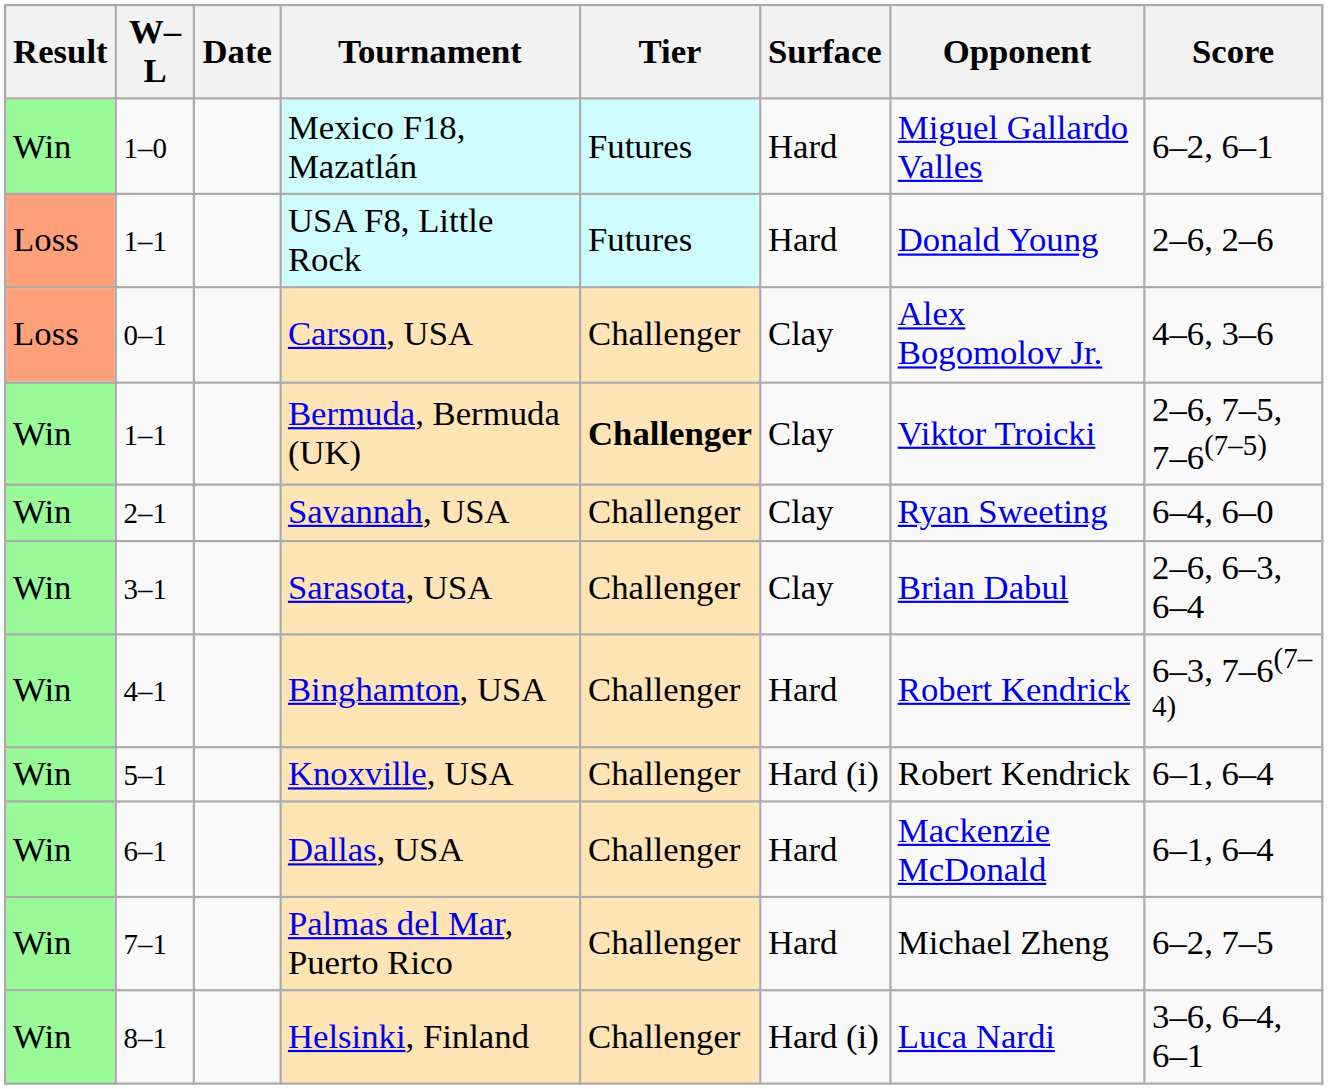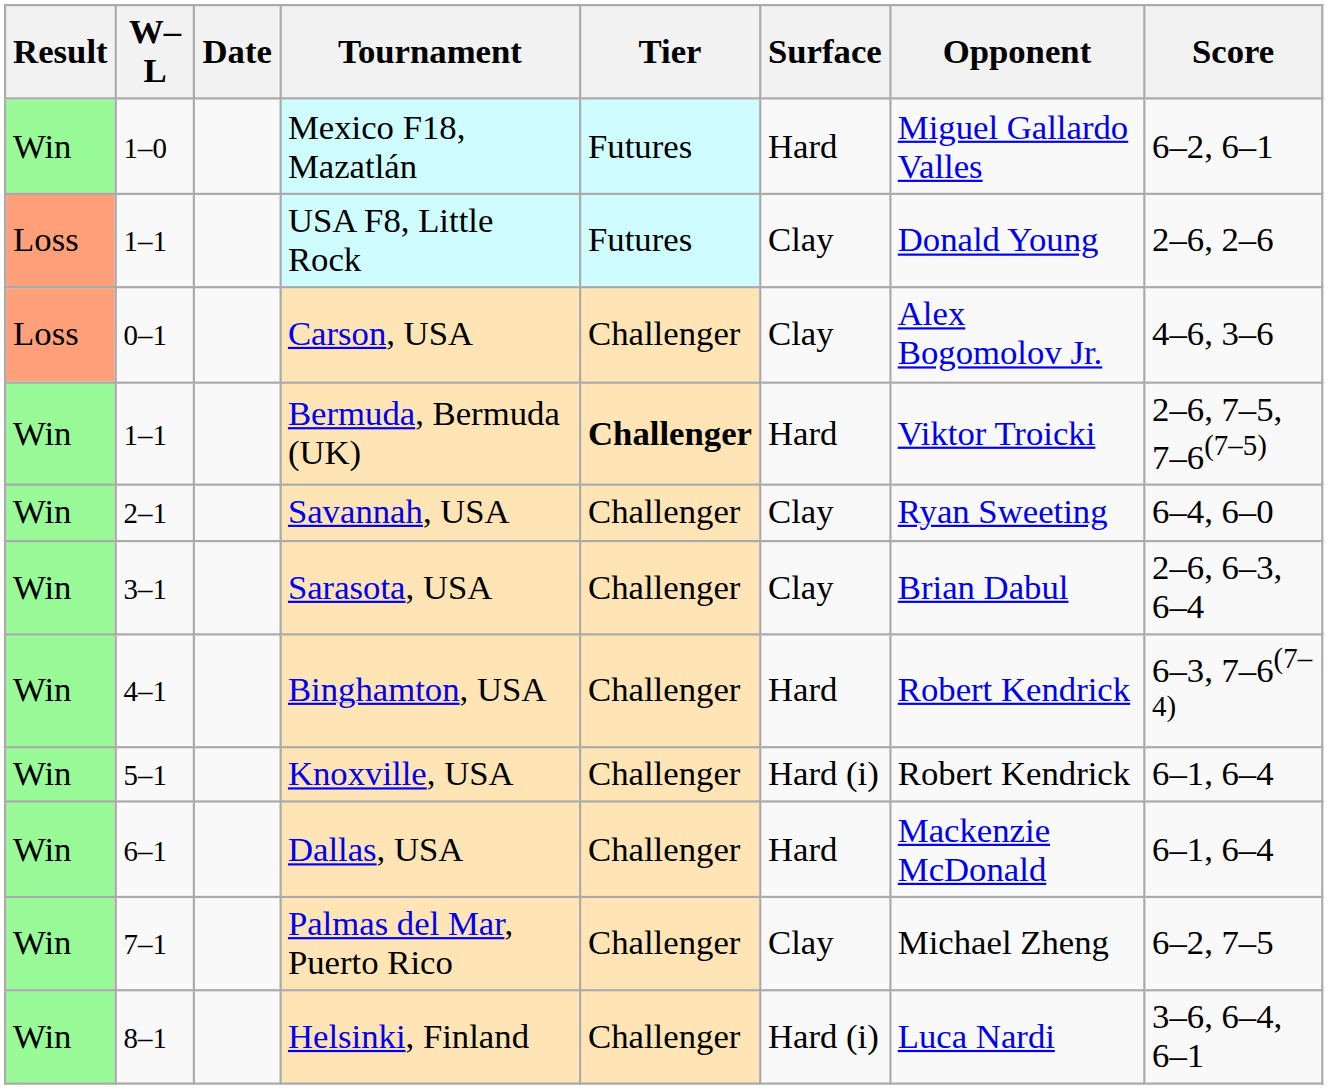USA F8, Little Rock | Surface: Hard -> Clay
Bermuda, Bermuda (UK) | Surface: Clay -> Hard
Palmas del Mar, Puerto Rico | Surface: Hard -> Clay
